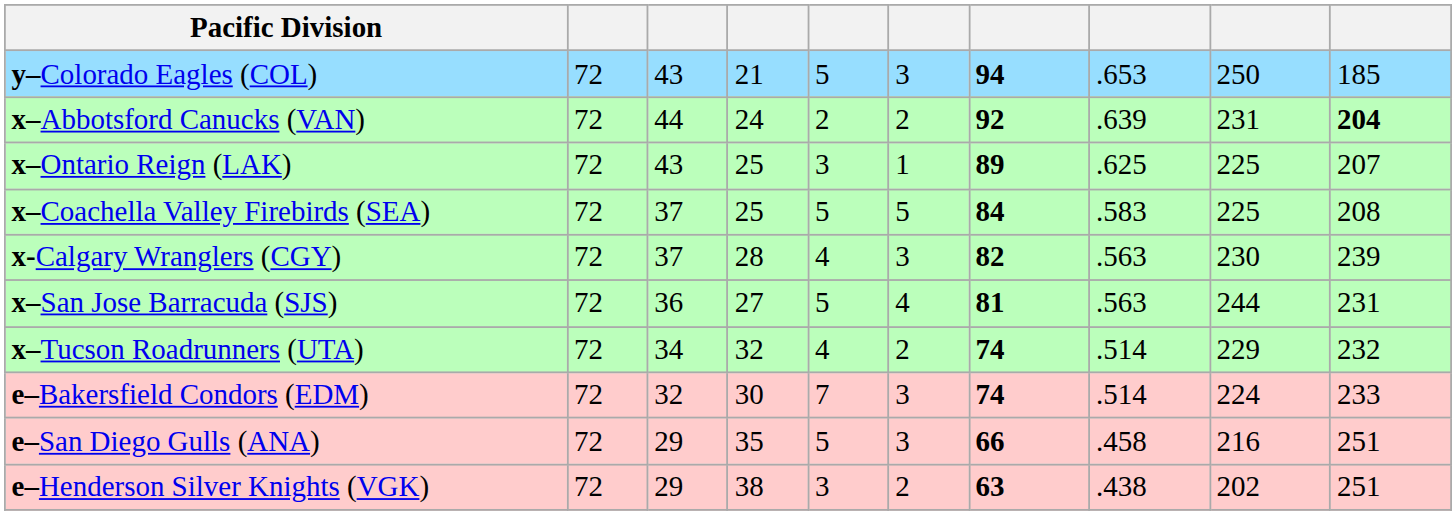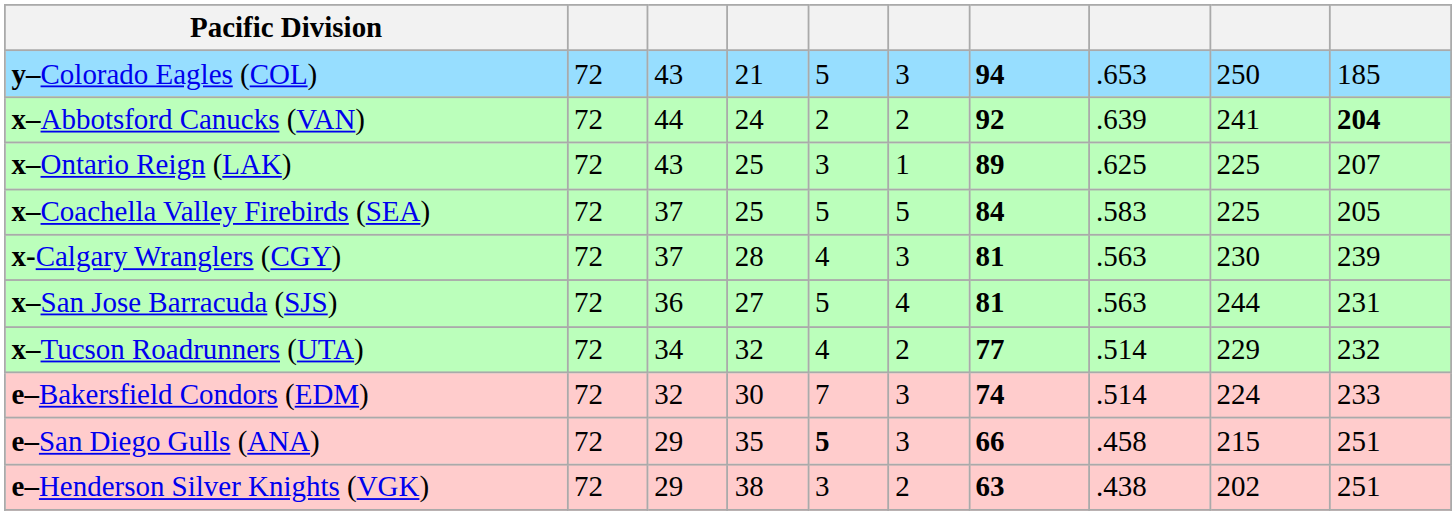x–Abbotsford Canucks (VAN) | column 9: 231 -> 241
x–Coachella Valley Firebirds (SEA) | column 10: 208 -> 205
x-Calgary Wranglers (CGY) | column 7: 82 -> 81
x–Tucson Roadrunners (UTA) | column 7: 74 -> 77
e–San Diego Gulls (ANA) | column 5: normal -> bold
e–San Diego Gulls (ANA) | column 9: 216 -> 215
